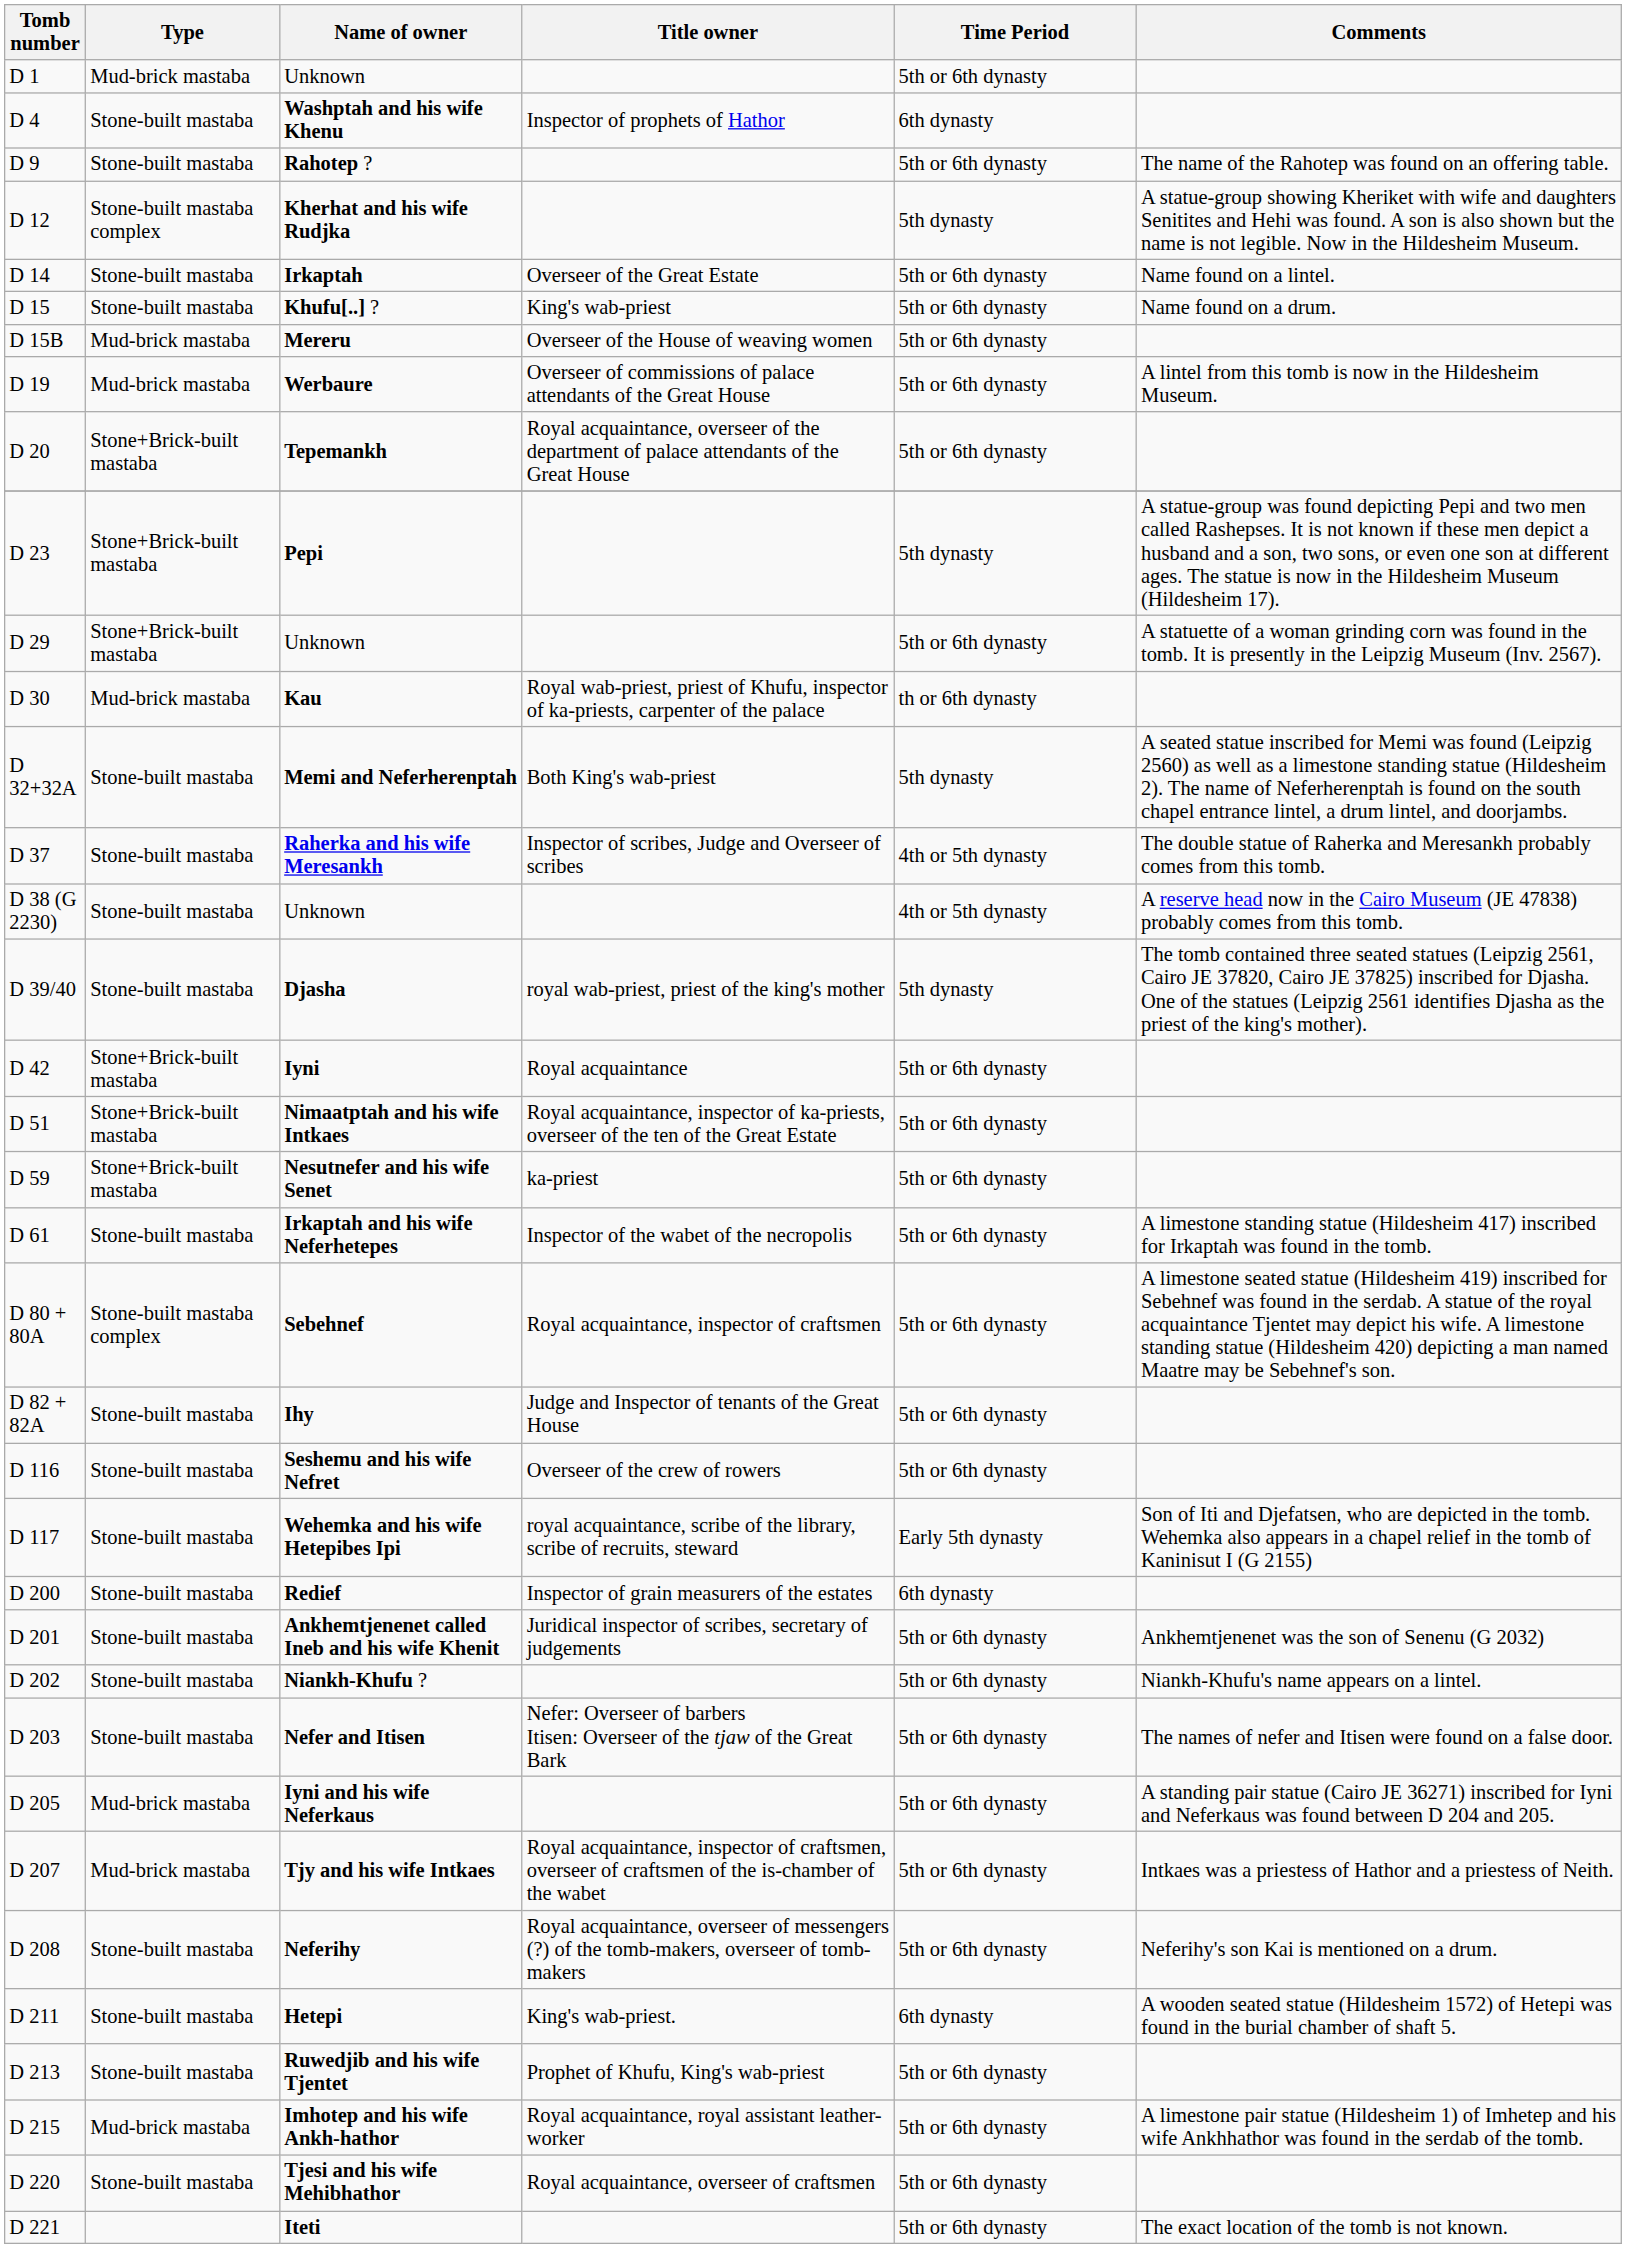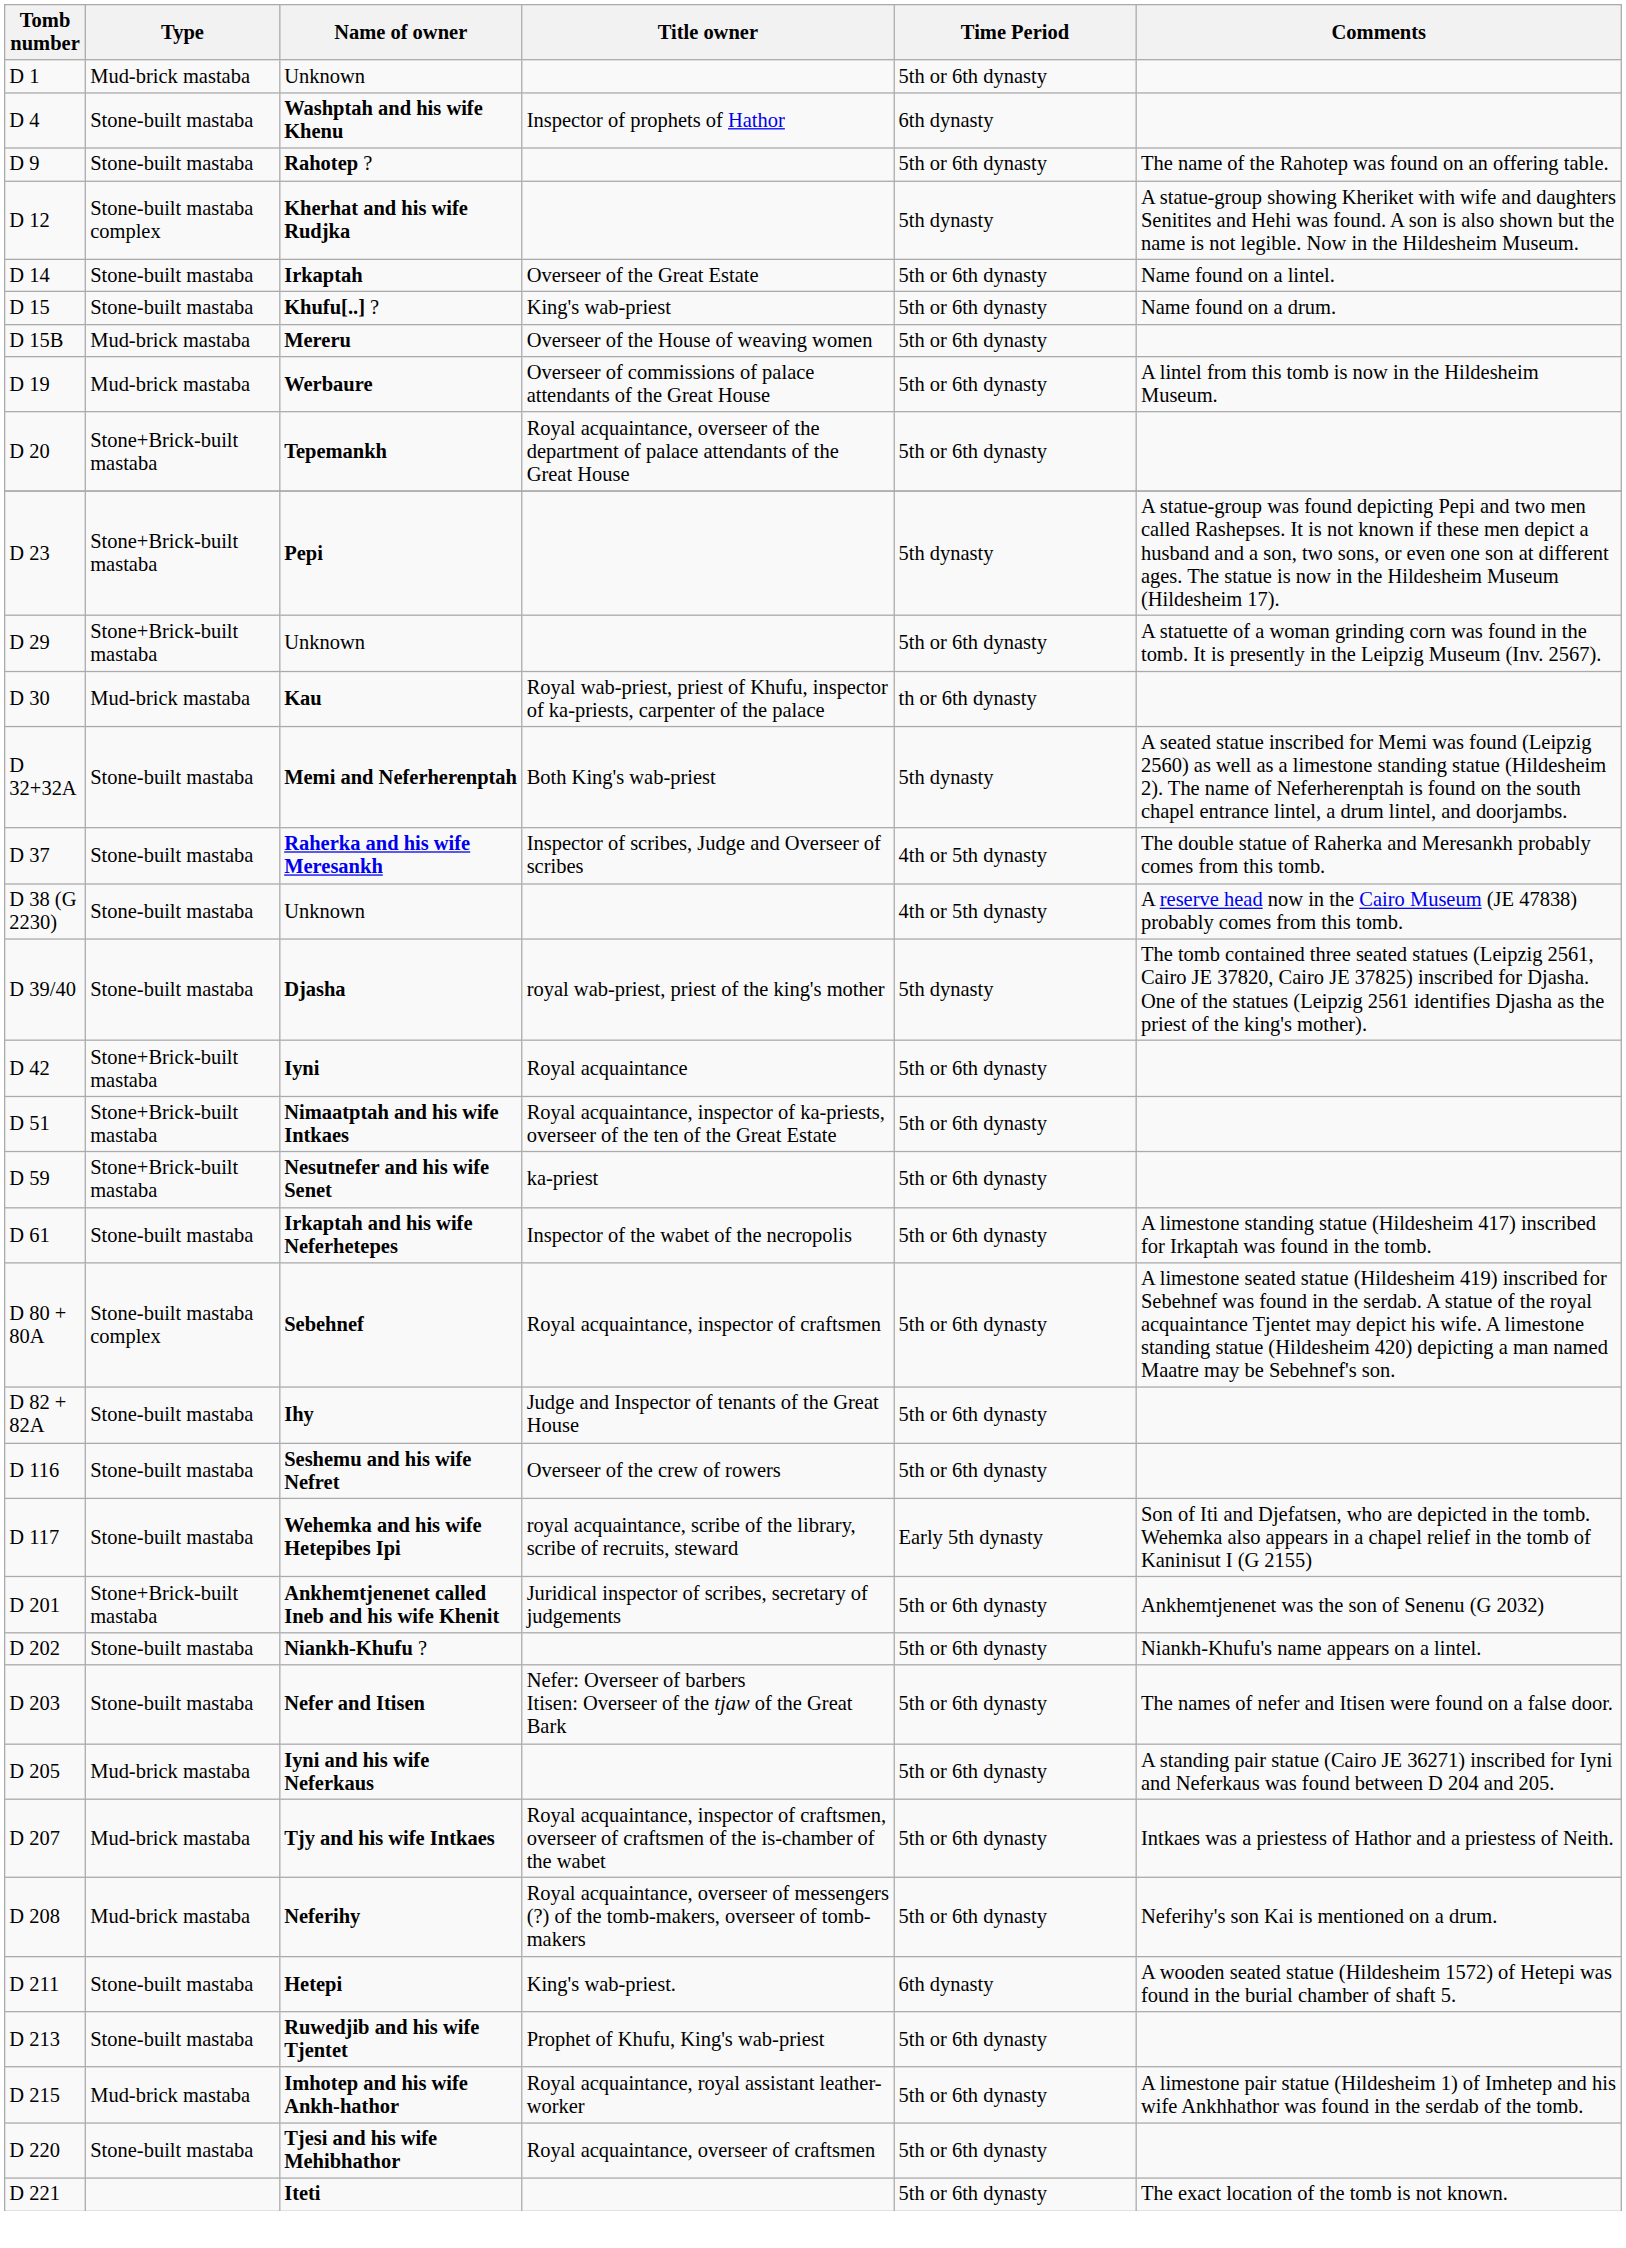- row: D 200 | Stone-built mastaba | Redief | Inspector of grain measurers of the estates | 6th dynasty
Ankhemtjenenet called Ineb and his wife Khenit | Type: Stone-built mastaba -> Stone+Brick-built mastaba
Neferihy | Type: Stone-built mastaba -> Mud-brick mastaba
